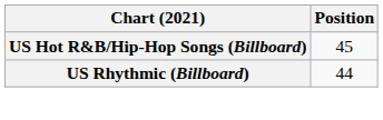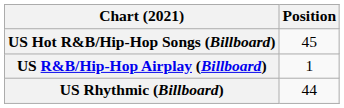+ row: US R&B/Hip-Hop Airplay (Billboard) | 1
